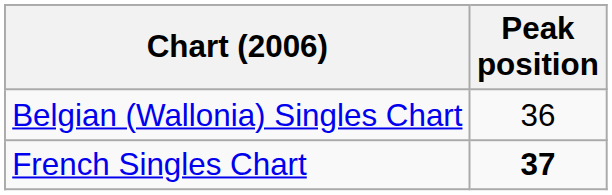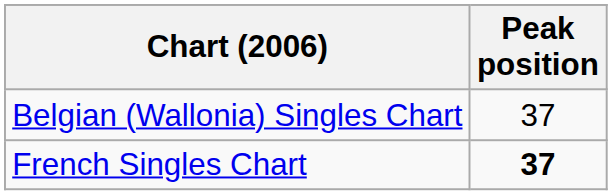Belgian (Wallonia) Singles Chart | Peak position: 36 -> 37
